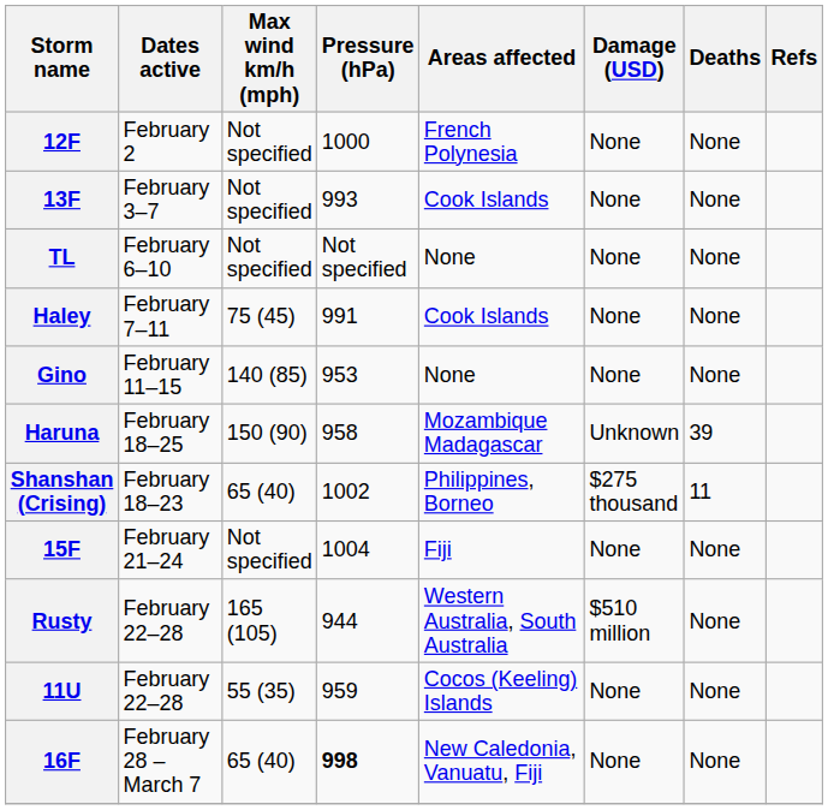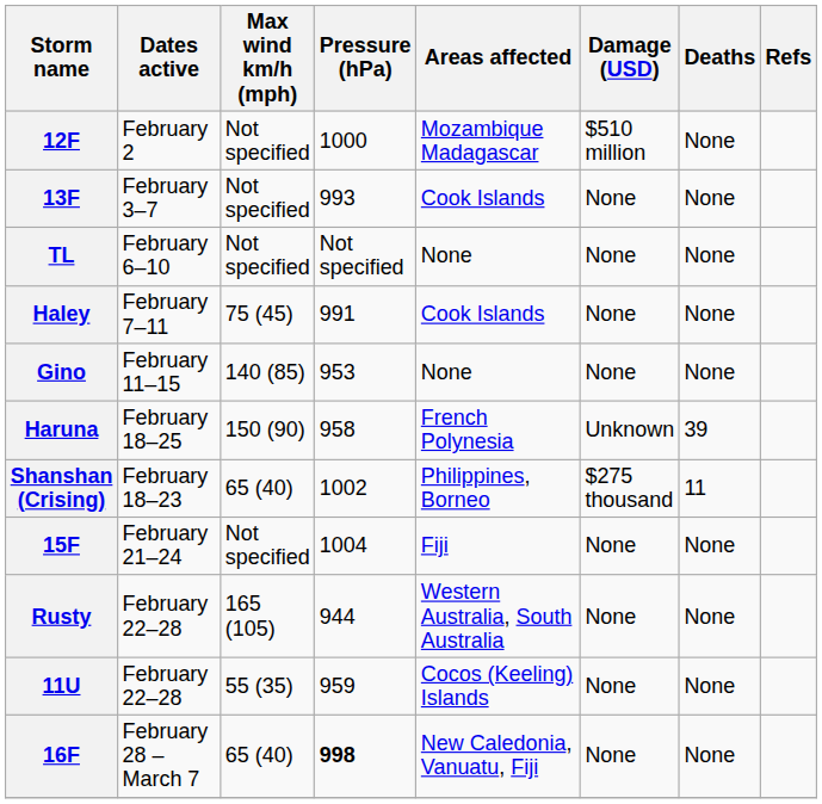12F | Areas affected: French Polynesia -> Mozambique Madagascar
12F | Damage (USD): None -> $510 million
Haruna | Areas affected: Mozambique Madagascar -> French Polynesia
Rusty | Damage (USD): $510 million -> None
